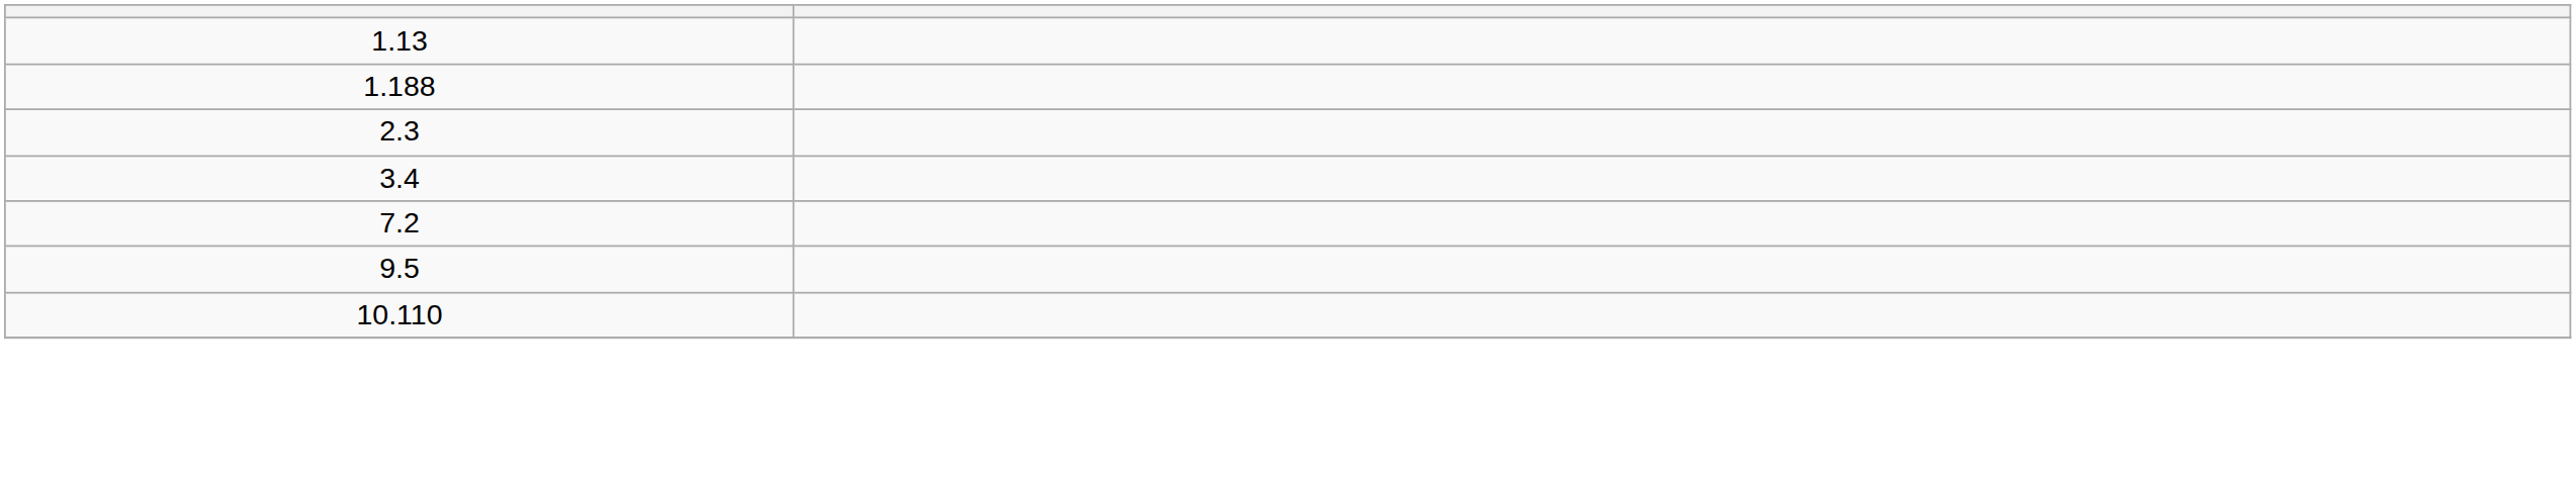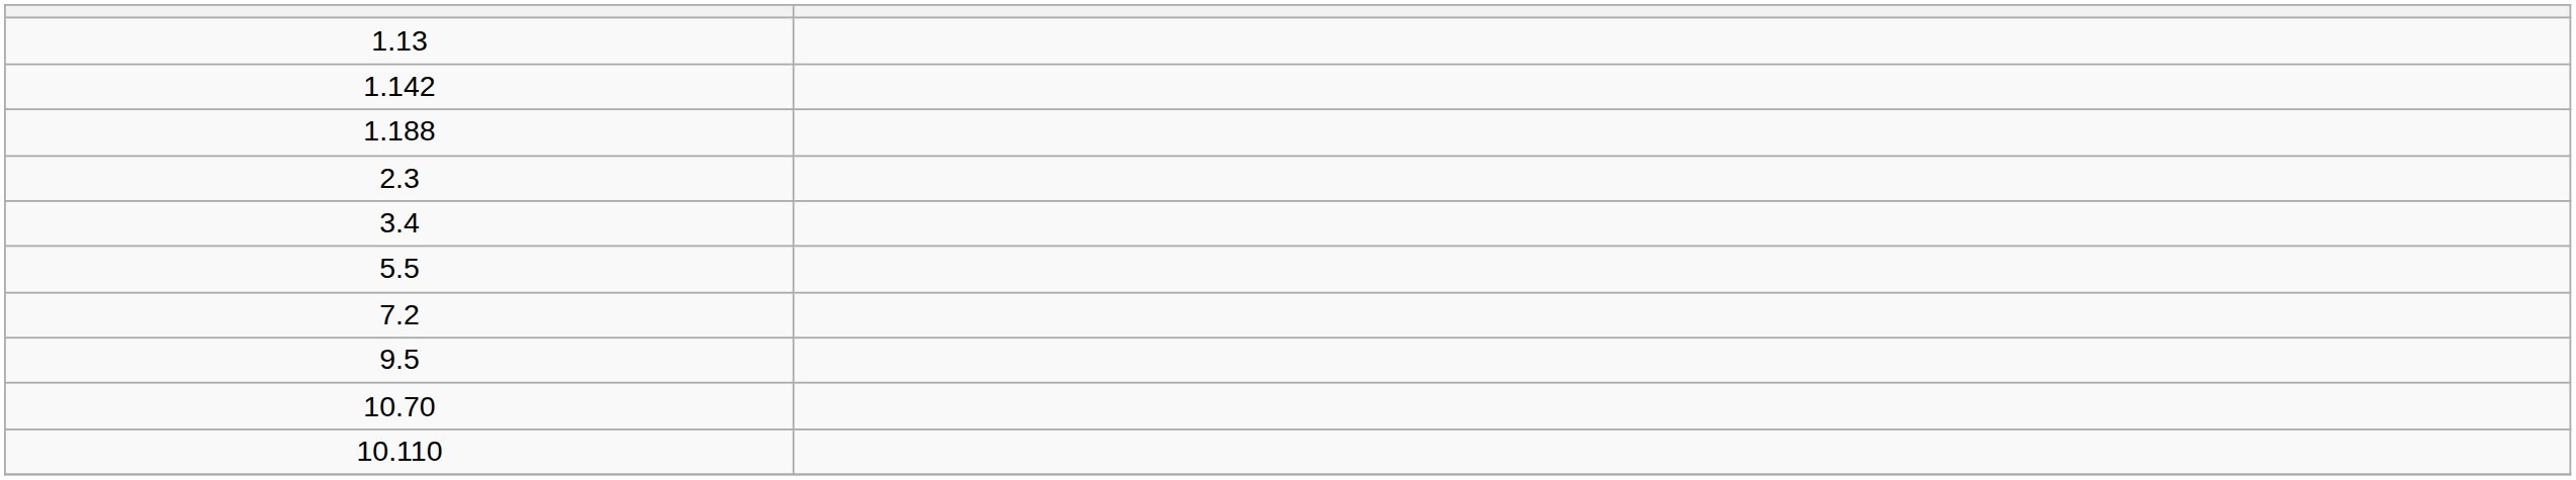+ row: 1.142
+ row: 5.5
+ row: 10.70
